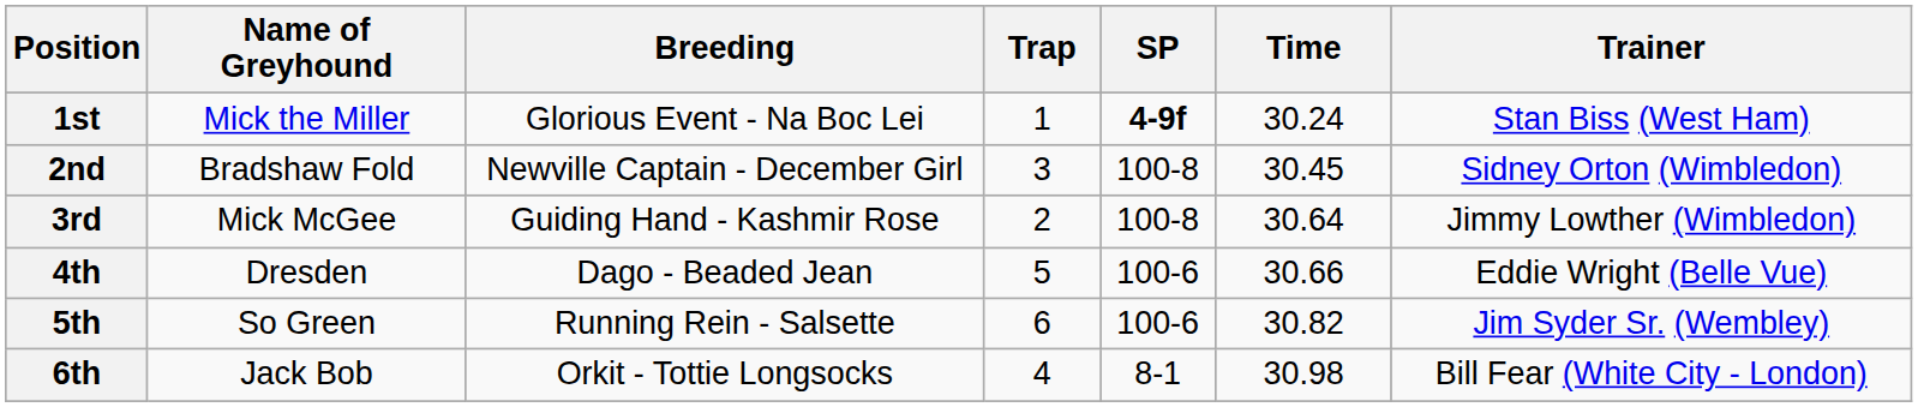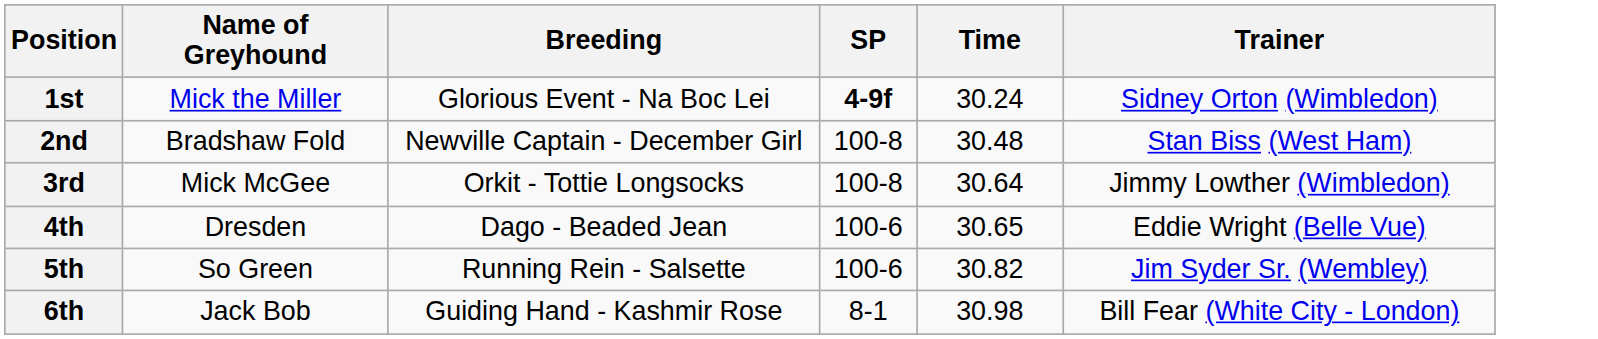- column: Trap | 1 | 3 | 2 | 5 | 6 | 4
1st | Trainer: Stan Biss (West Ham) -> Sidney Orton (Wimbledon)
2nd | Time: 30.45 -> 30.48
2nd | Trainer: Sidney Orton (Wimbledon) -> Stan Biss (West Ham)
3rd | Breeding: Guiding Hand - Kashmir Rose -> Orkit - Tottie Longsocks
4th | Time: 30.66 -> 30.65
6th | Breeding: Orkit - Tottie Longsocks -> Guiding Hand - Kashmir Rose
